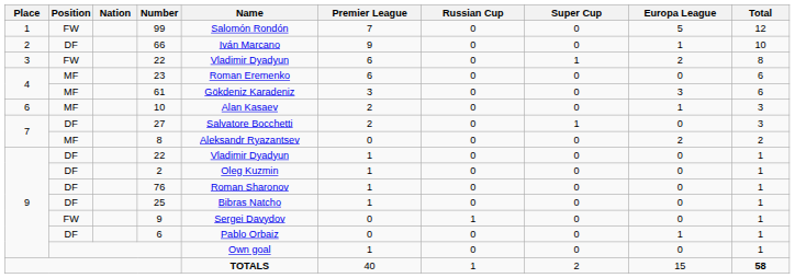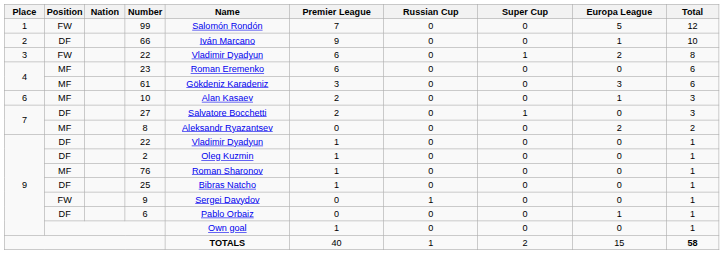76 | Position: DF -> MF
